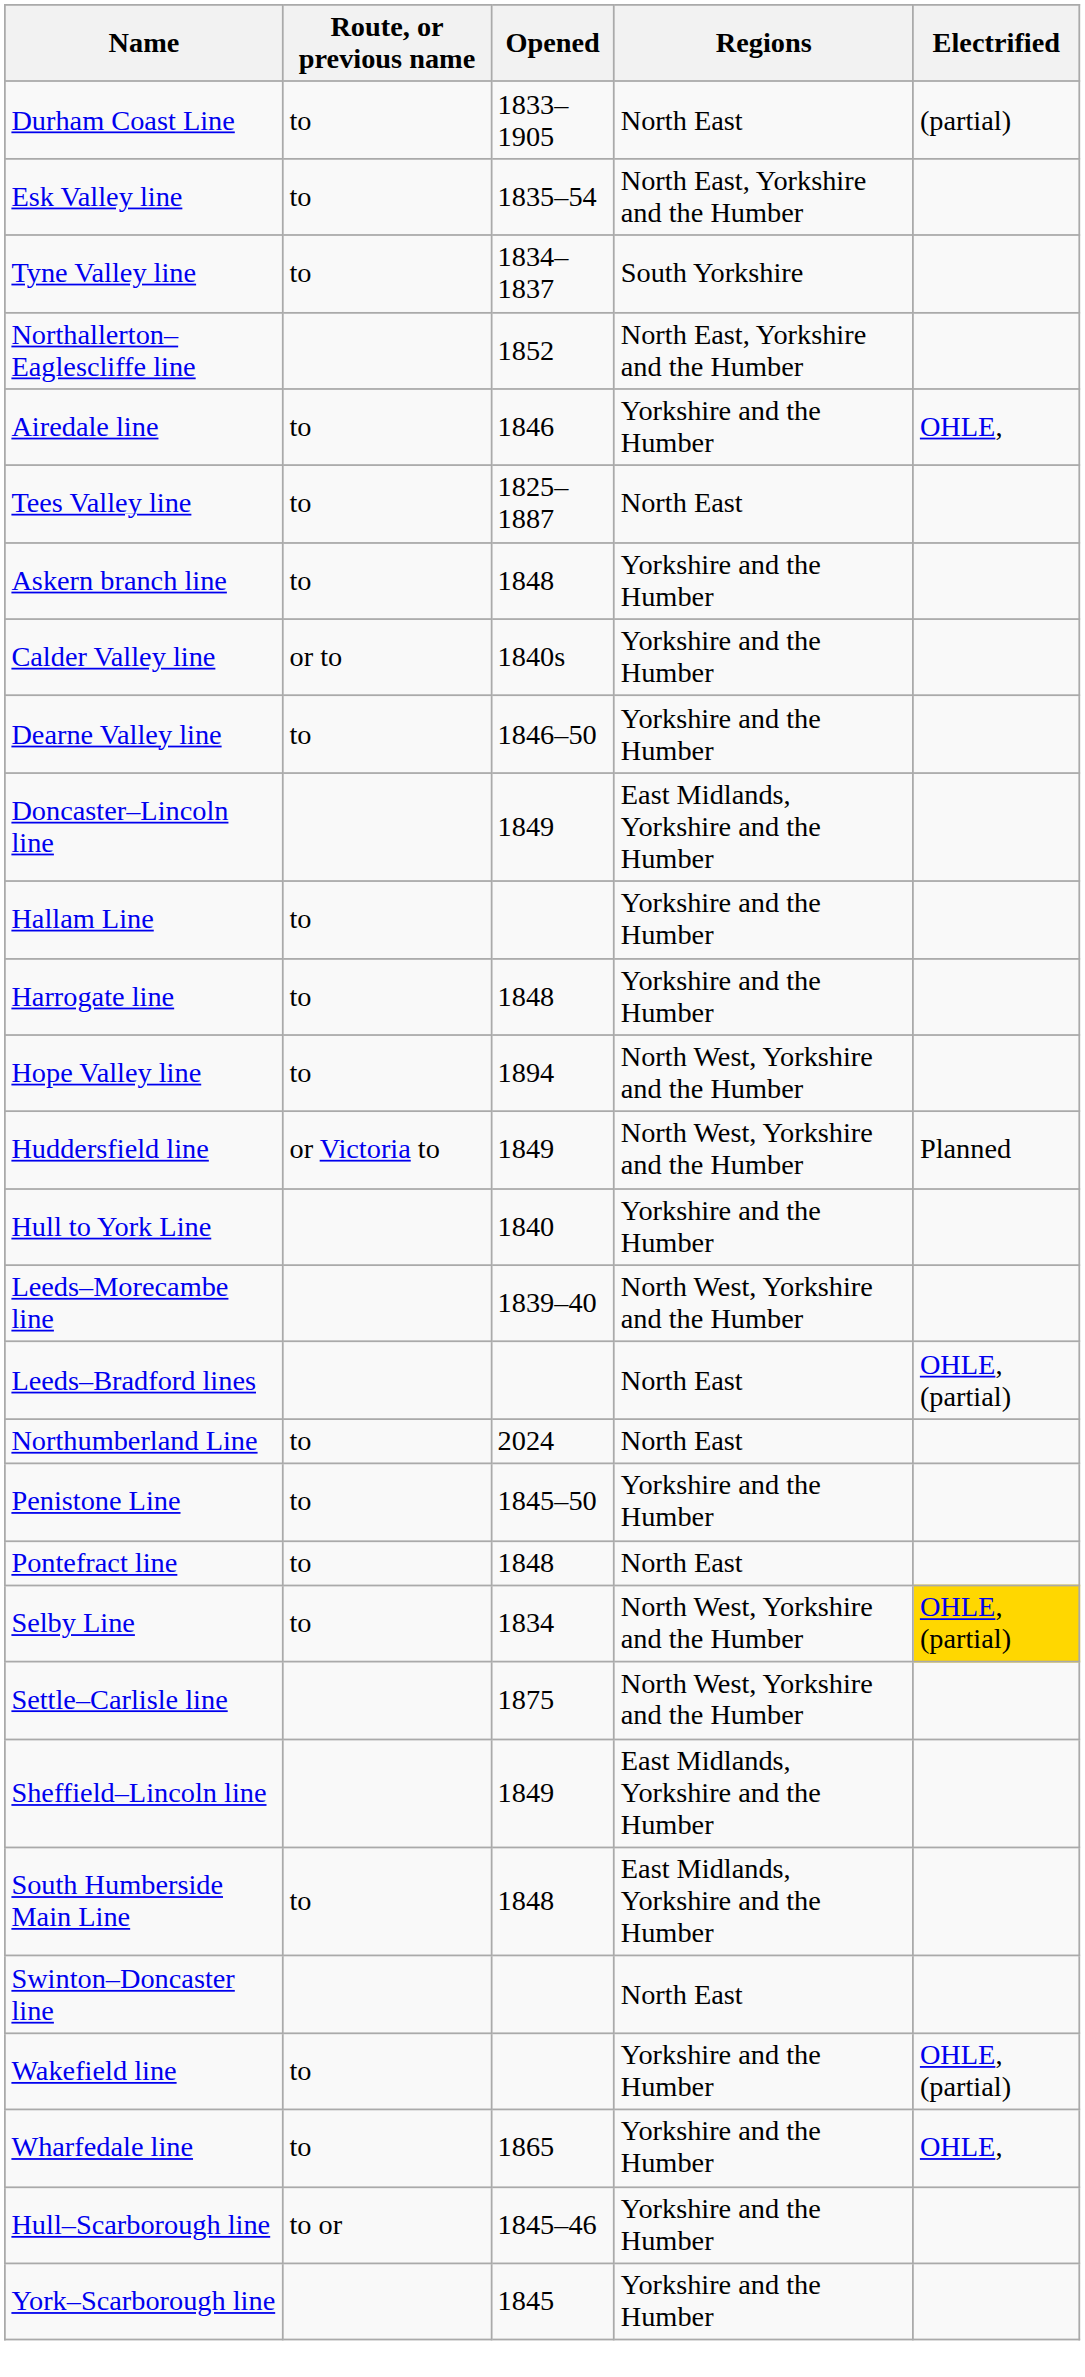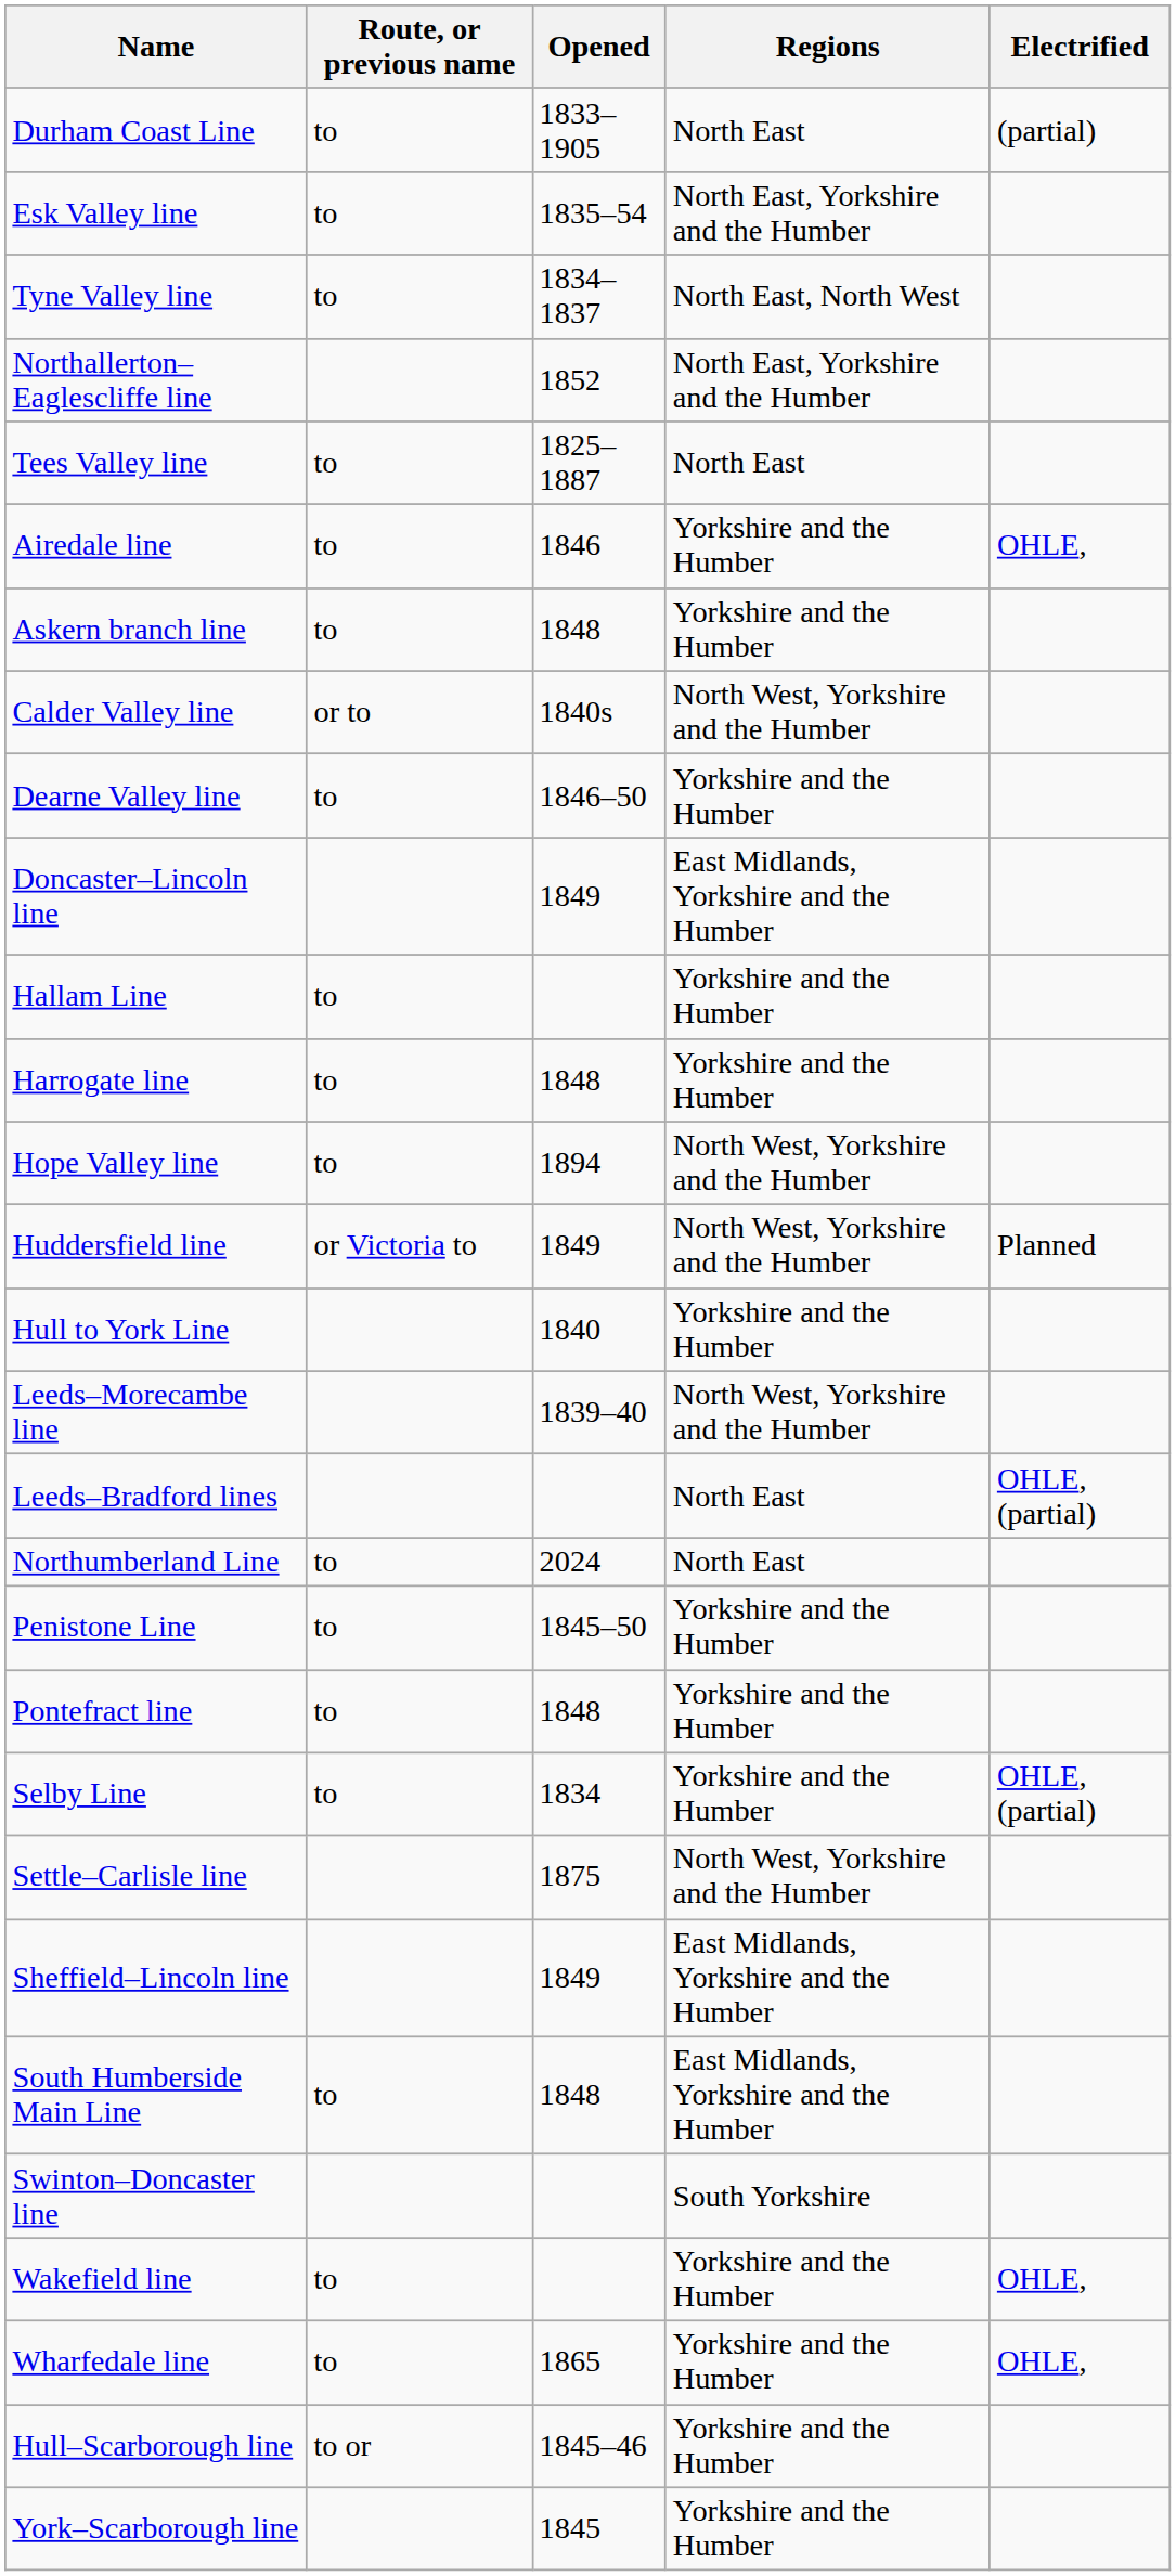Tyne Valley line | Regions: South Yorkshire -> North East, North West
rows swapped: Tees Valley line <-> Airedale line
Calder Valley line | Regions: Yorkshire and the Humber -> North West, Yorkshire and the Humber
Pontefract line | Regions: North East -> Yorkshire and the Humber
Selby Line | Regions: North West, Yorkshire and the Humber -> Yorkshire and the Humber
Selby Line | Electrified: gold background -> no background
Swinton–Doncaster line | Regions: North East -> South Yorkshire
Wakefield line | Electrified: OHLE, (partial) -> OHLE,
